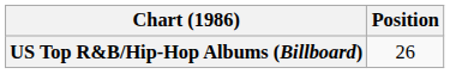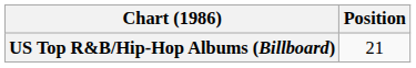US Top R&B/Hip-Hop Albums (Billboard) | Position: 26 -> 21
